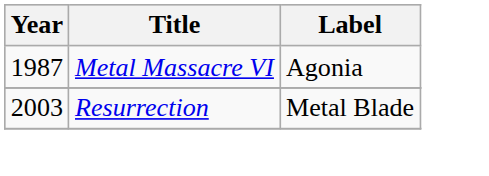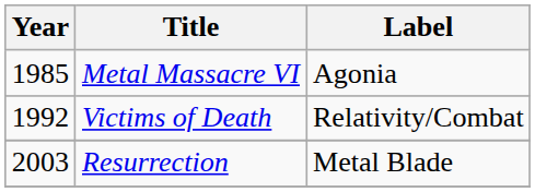Metal Massacre VI | Year: 1987 -> 1985
+ row: 1992 | Victims of Death | Relativity/Combat
